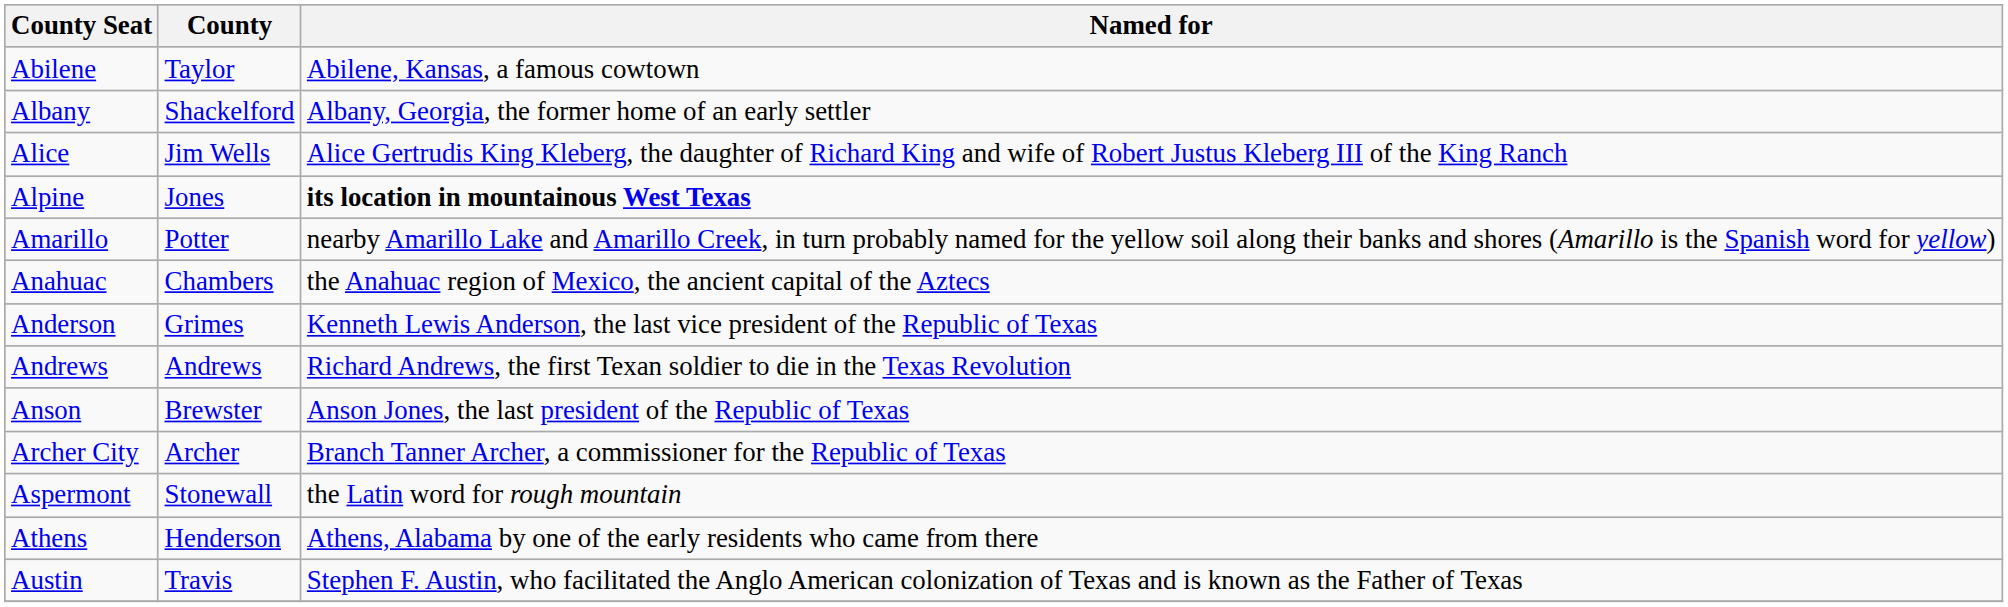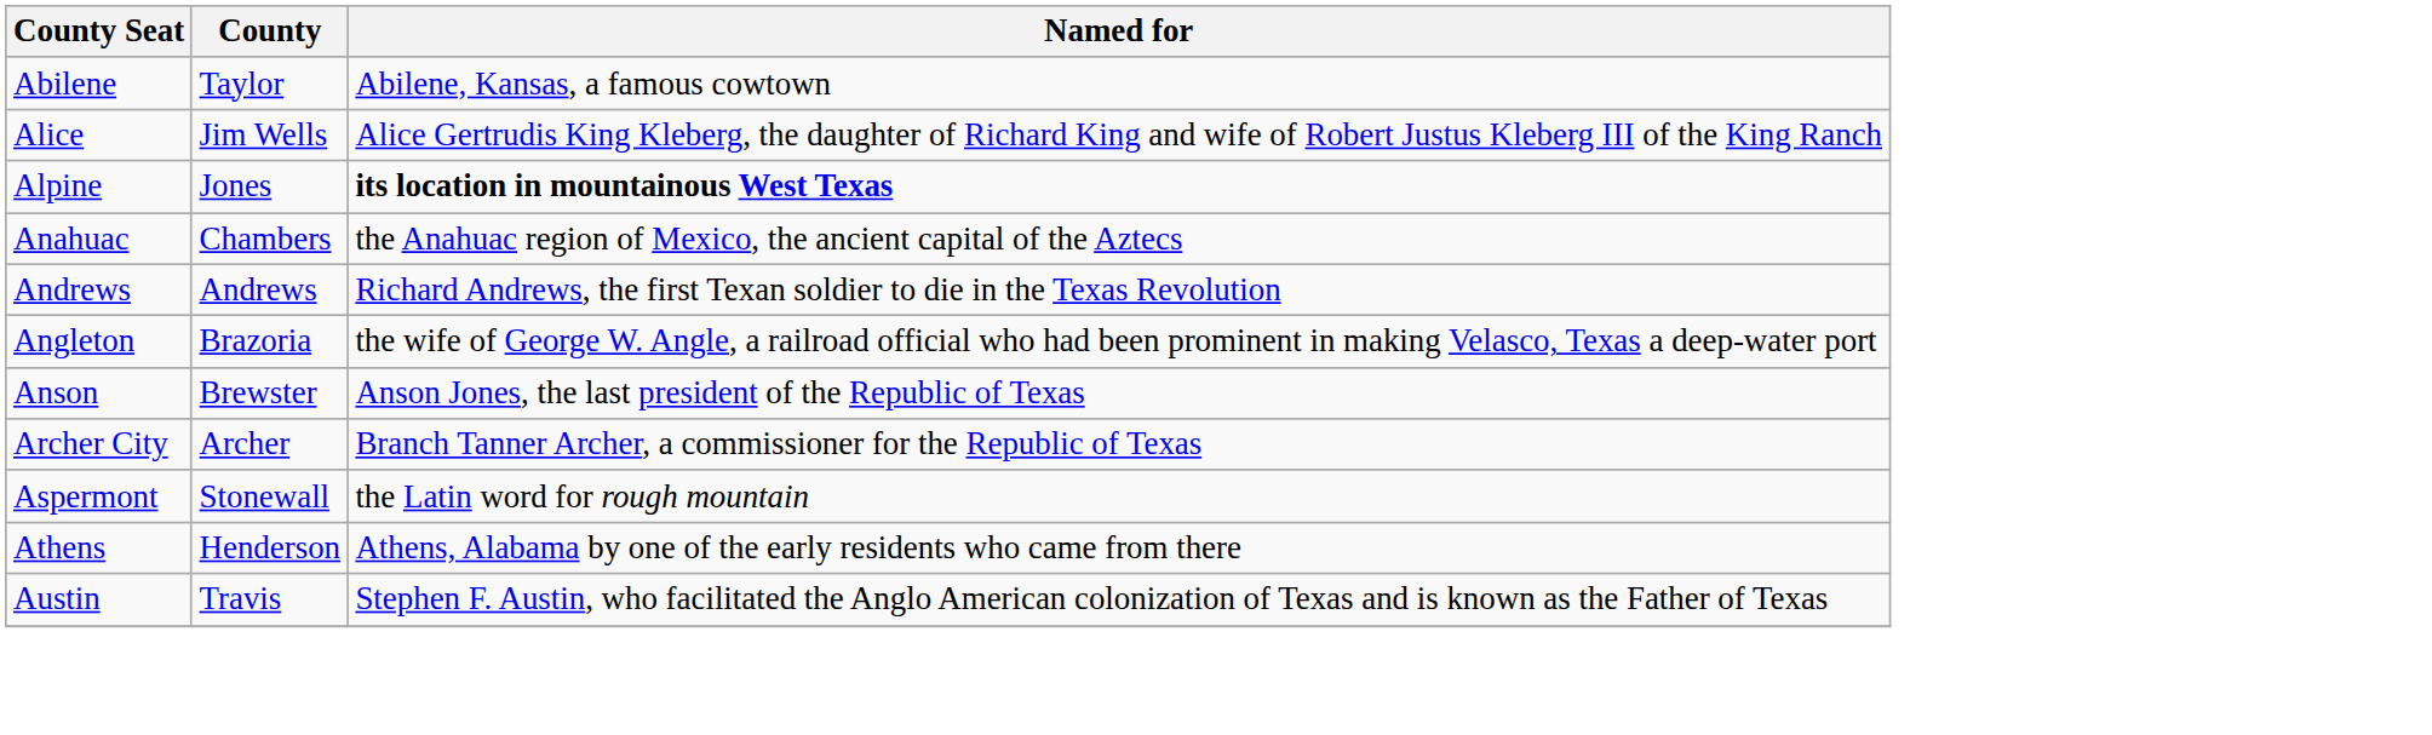- row: Albany | Shackelford | Albany, Georgia, the former home of an early settler
- row: Amarillo | Potter | nearby Amarillo Lake and Amarillo Creek, in turn probably named for the yellow soil along their banks and shores (Amarillo is the Spanish word for yellow)
- row: Anderson | Grimes | Kenneth Lewis Anderson, the last vice president of the Republic of Texas
+ row: Angleton | Brazoria | the wife of George W. Angle, a railroad official who had been prominent in making Velasco, Texas a deep-water port
